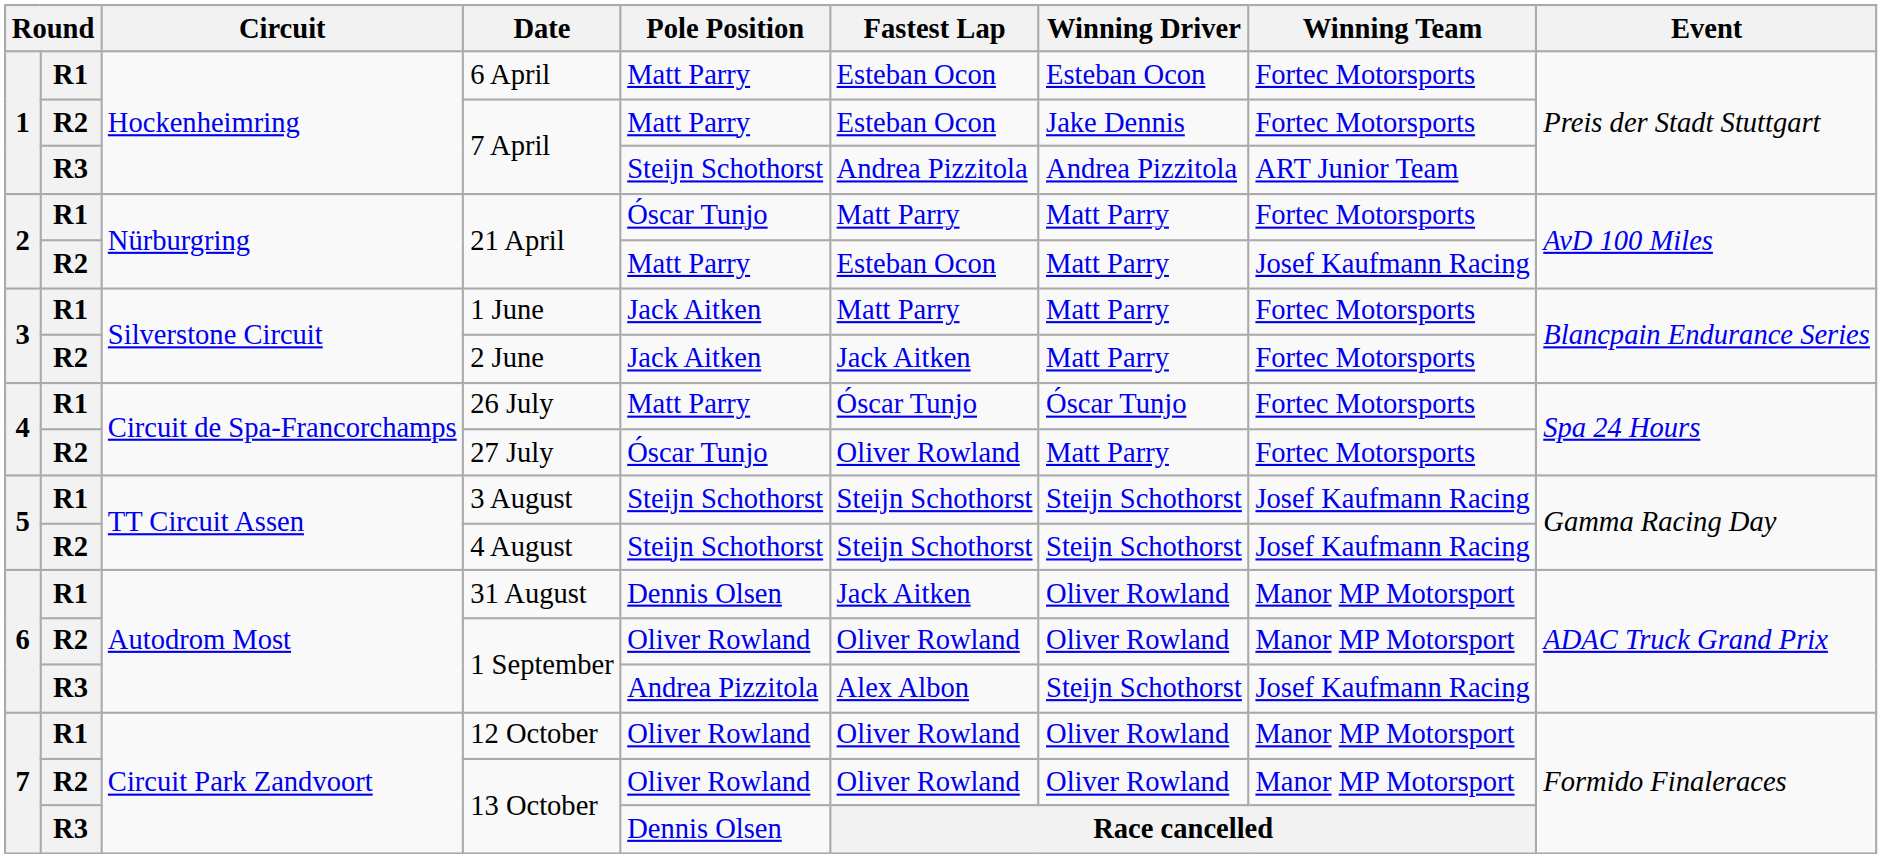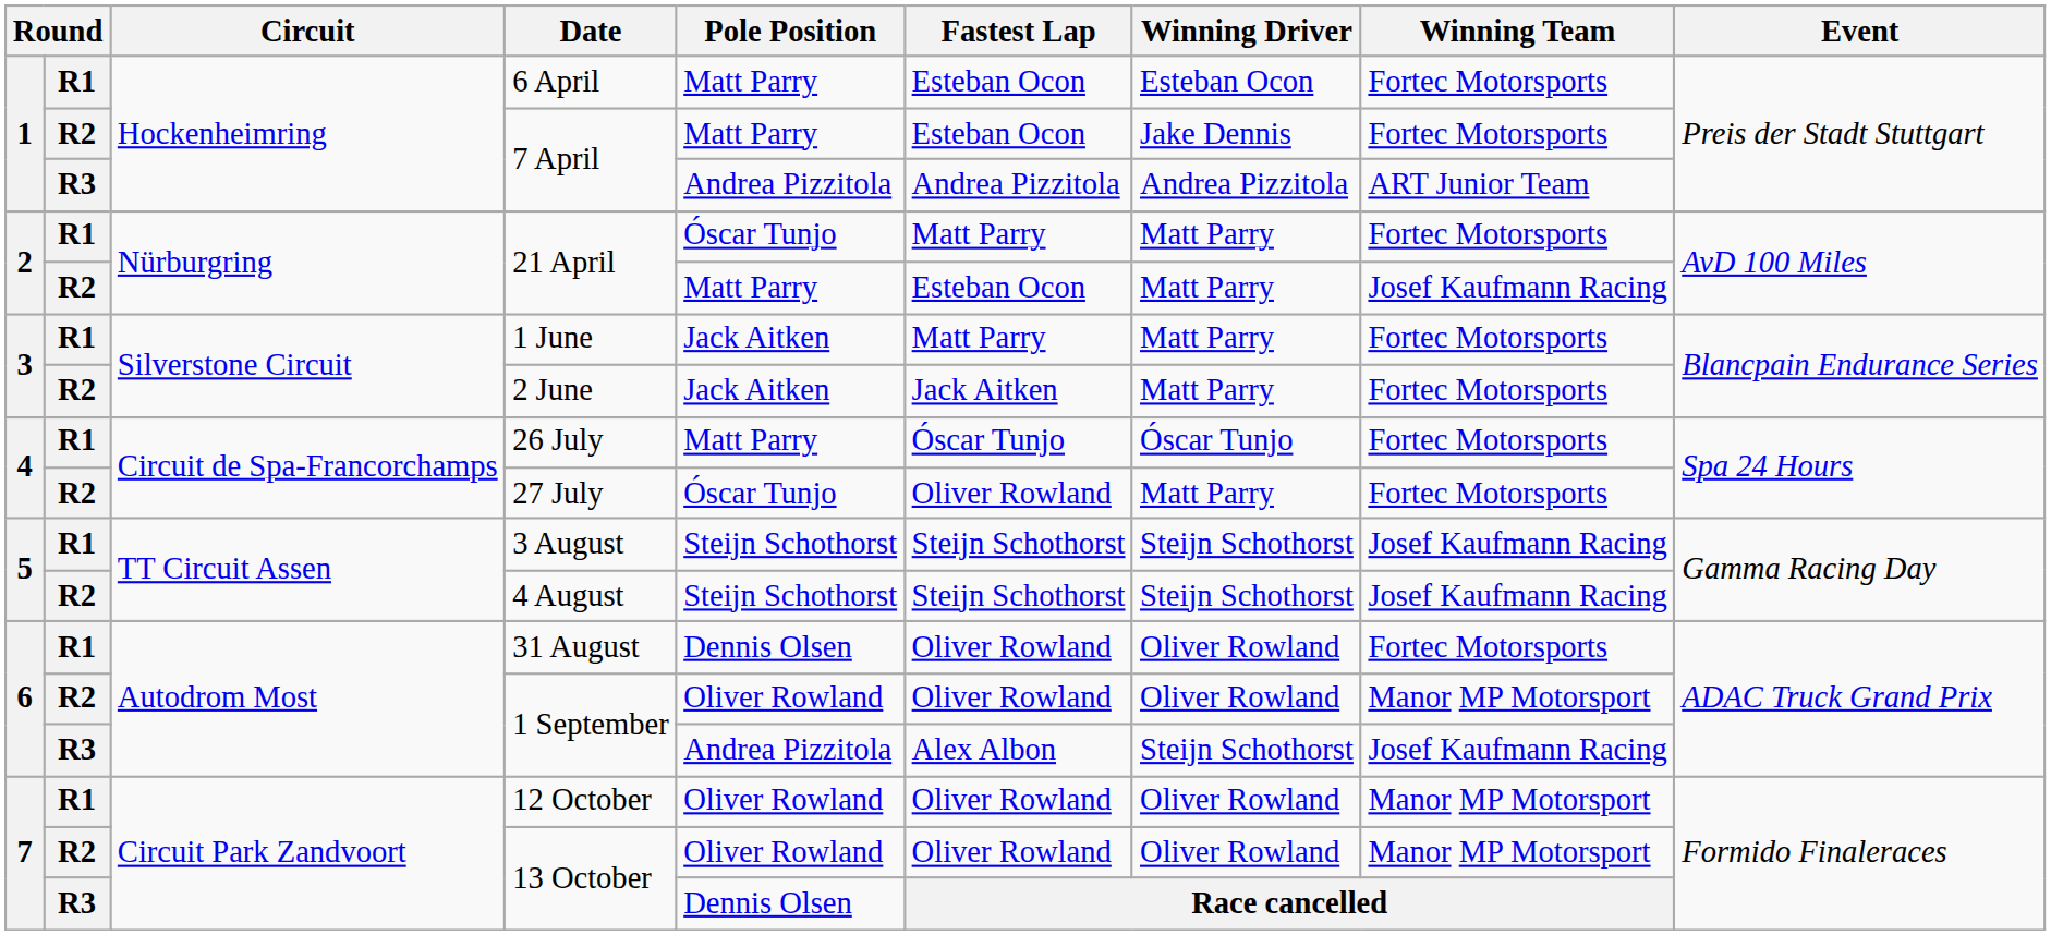R3 / 7 April | Pole Position: Steijn Schothorst -> Andrea Pizzitola
31 August | Fastest Lap: Jack Aitken -> Oliver Rowland
31 August | Winning Team: Manor MP Motorsport -> Fortec Motorsports
